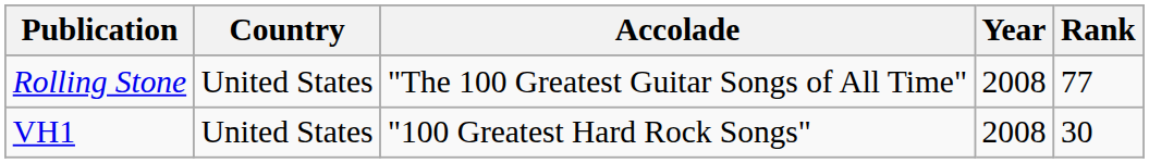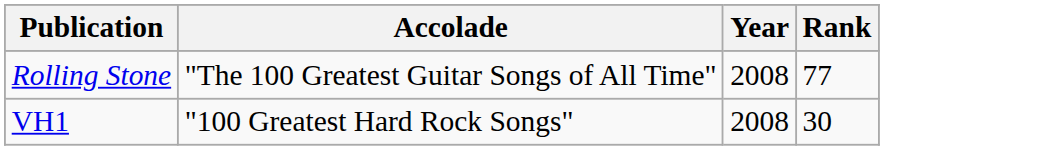- column: Country | United States | United States
